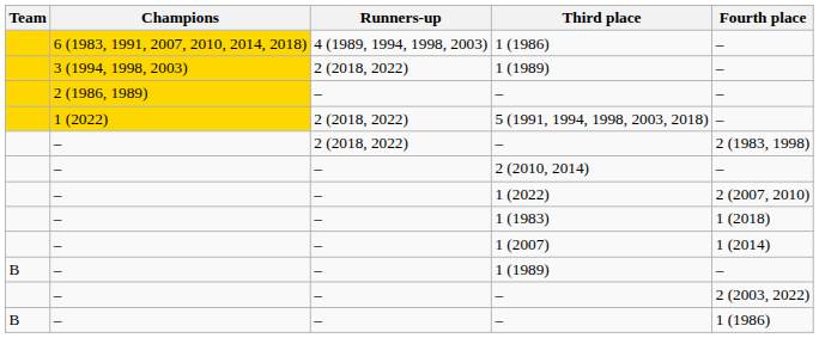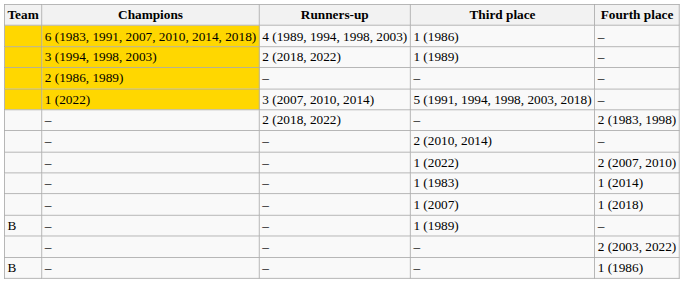5 (1991, 1994, 1998, 2003, 2018) | Runners-up: 2 (2018, 2022) -> 3 (2007, 2010, 2014)
1 (1983) | Fourth place: 1 (2018) -> 1 (2014)
1 (2007) | Fourth place: 1 (2014) -> 1 (2018)
